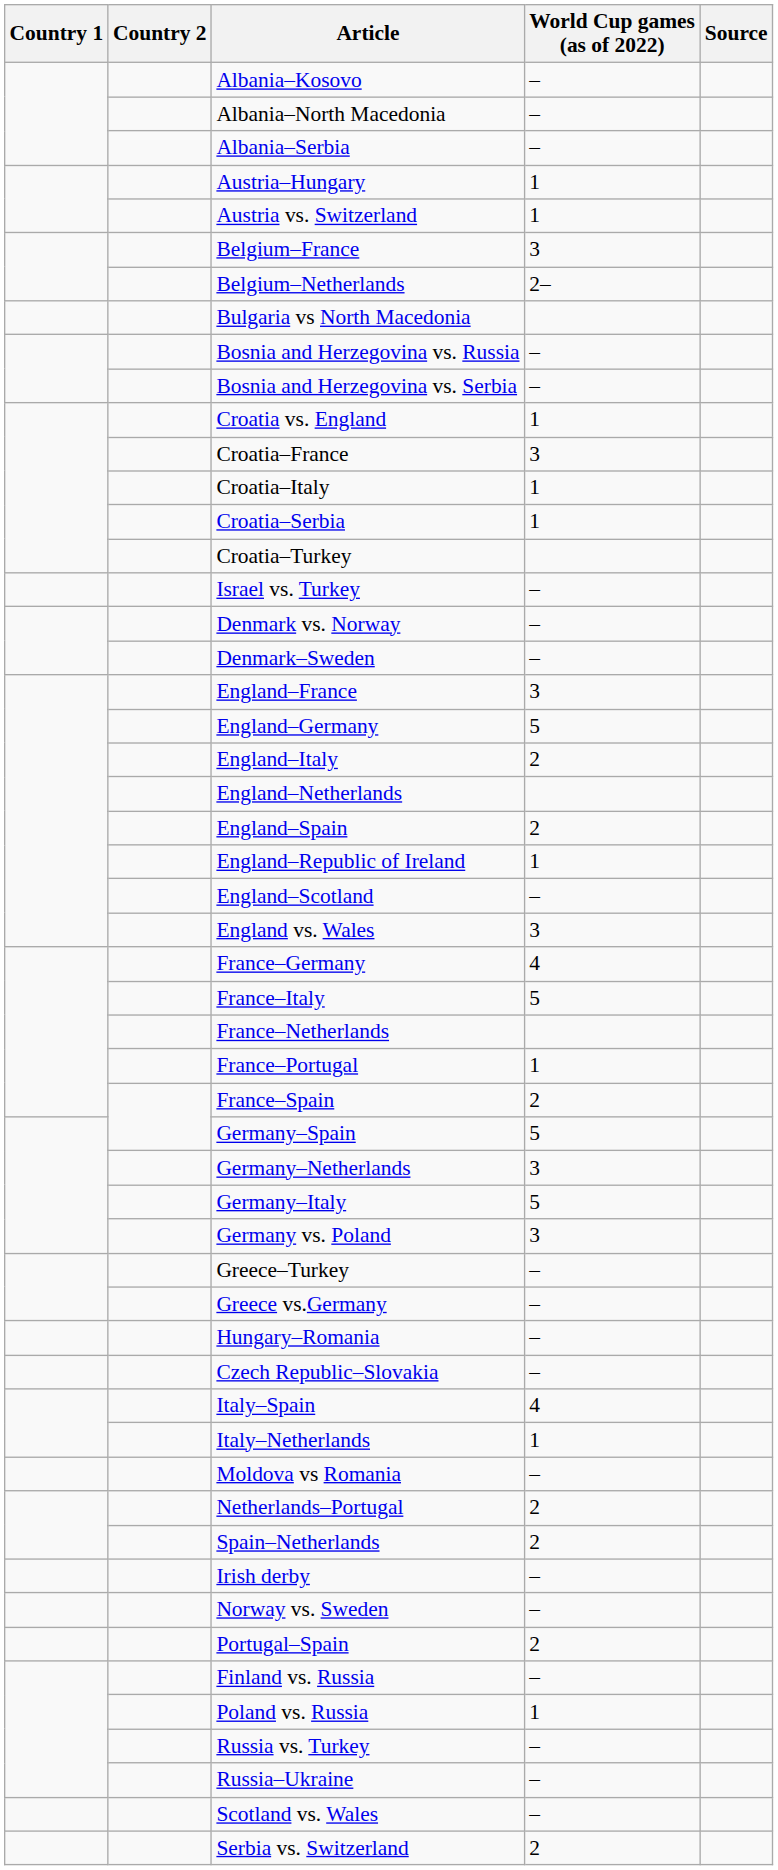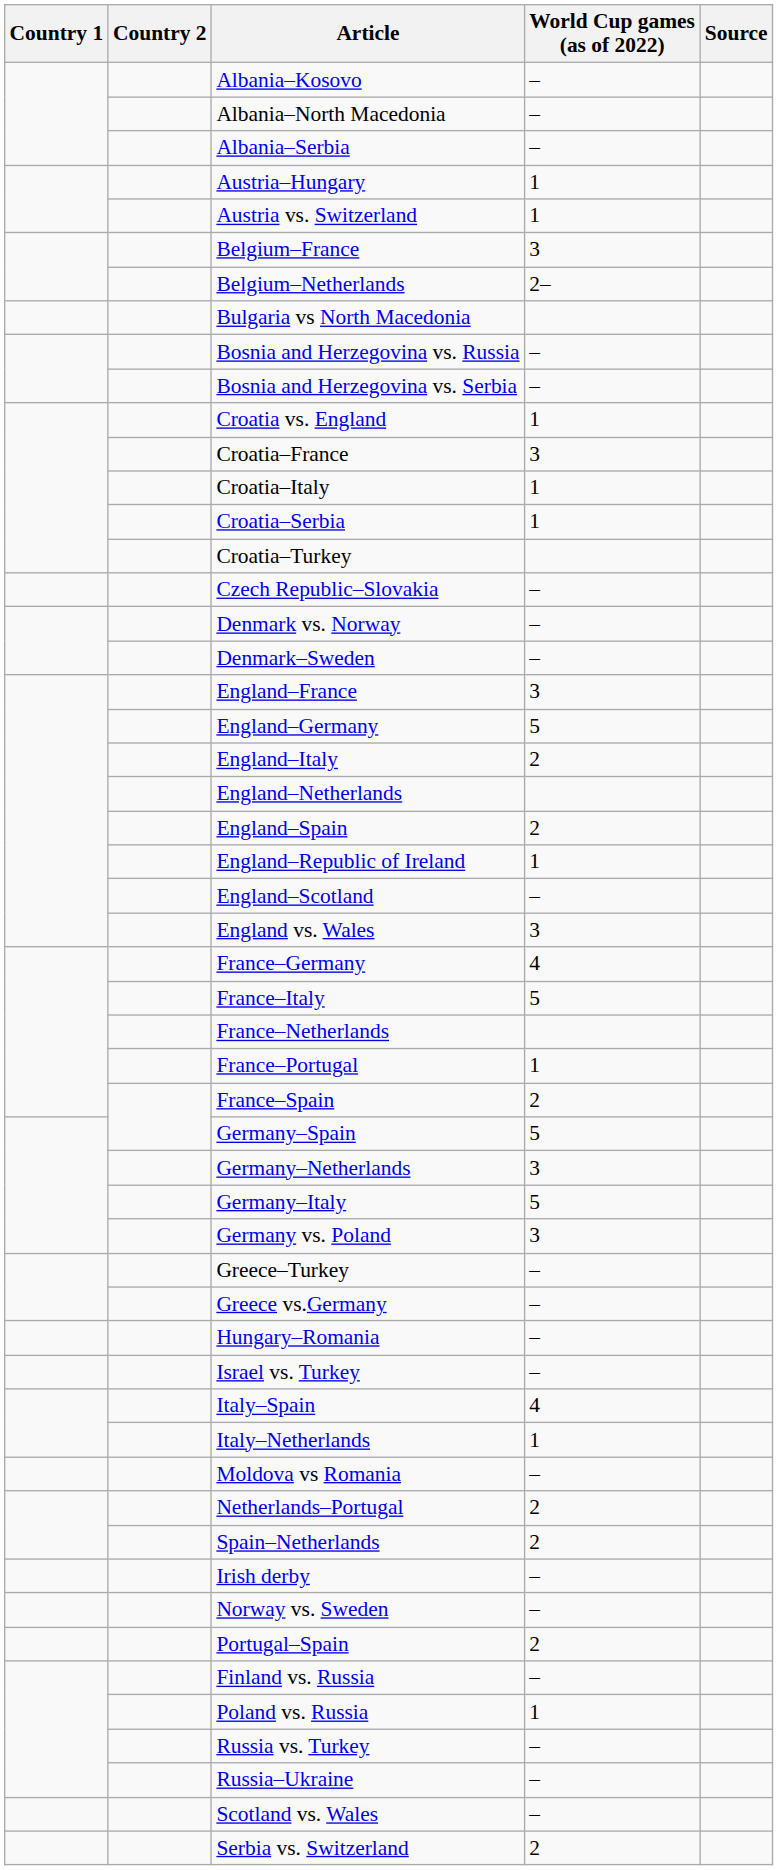rows swapped: Czech Republic–Slovakia <-> Israel vs. Turkey
